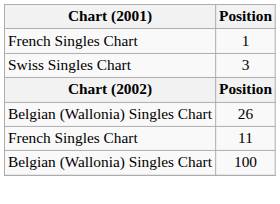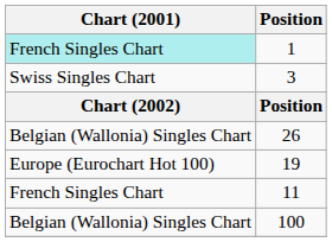1 | Chart (2001): no background -> paleturquoise background
+ row: Europe (Eurochart Hot 100) | 19
